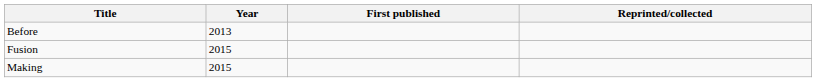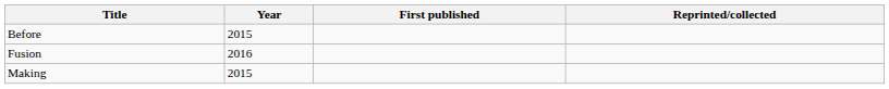Before | Year: 2013 -> 2015
Fusion | Year: 2015 -> 2016
